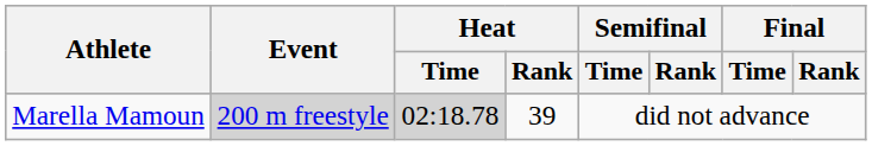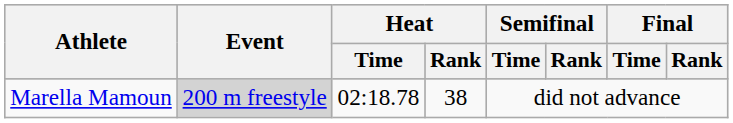Marella Mamoun | Heat / Time: lightgrey background -> no background
Marella Mamoun | Heat / Rank: 39 -> 38
